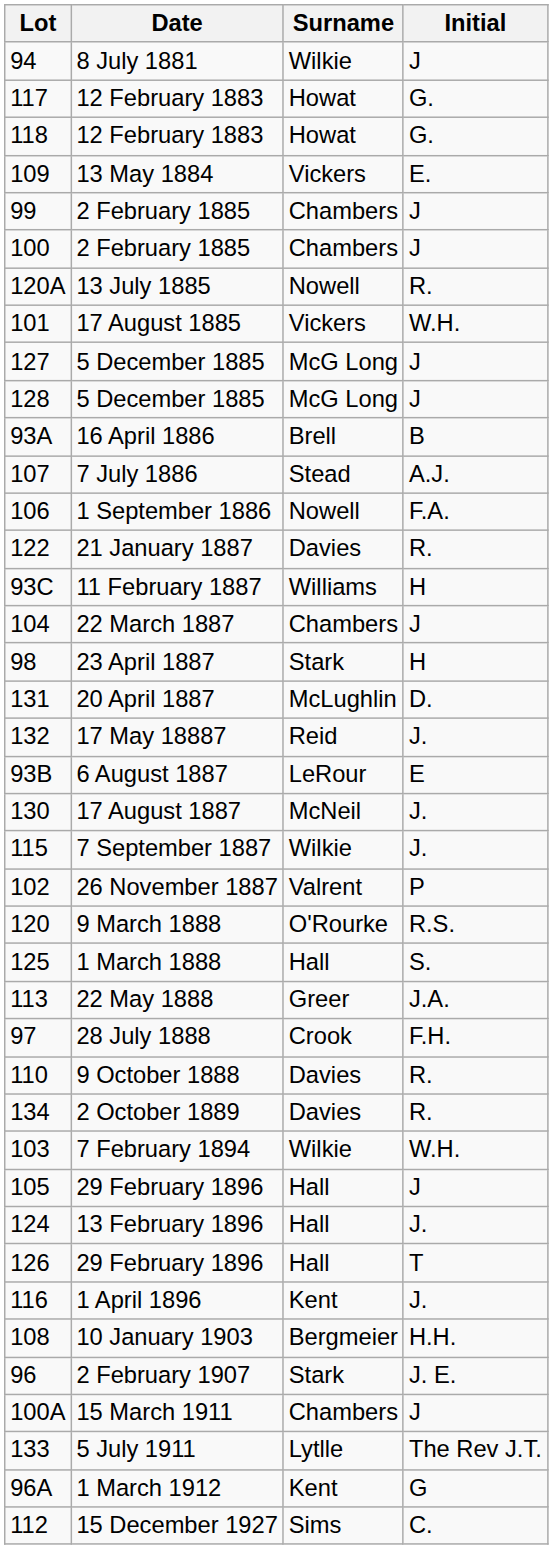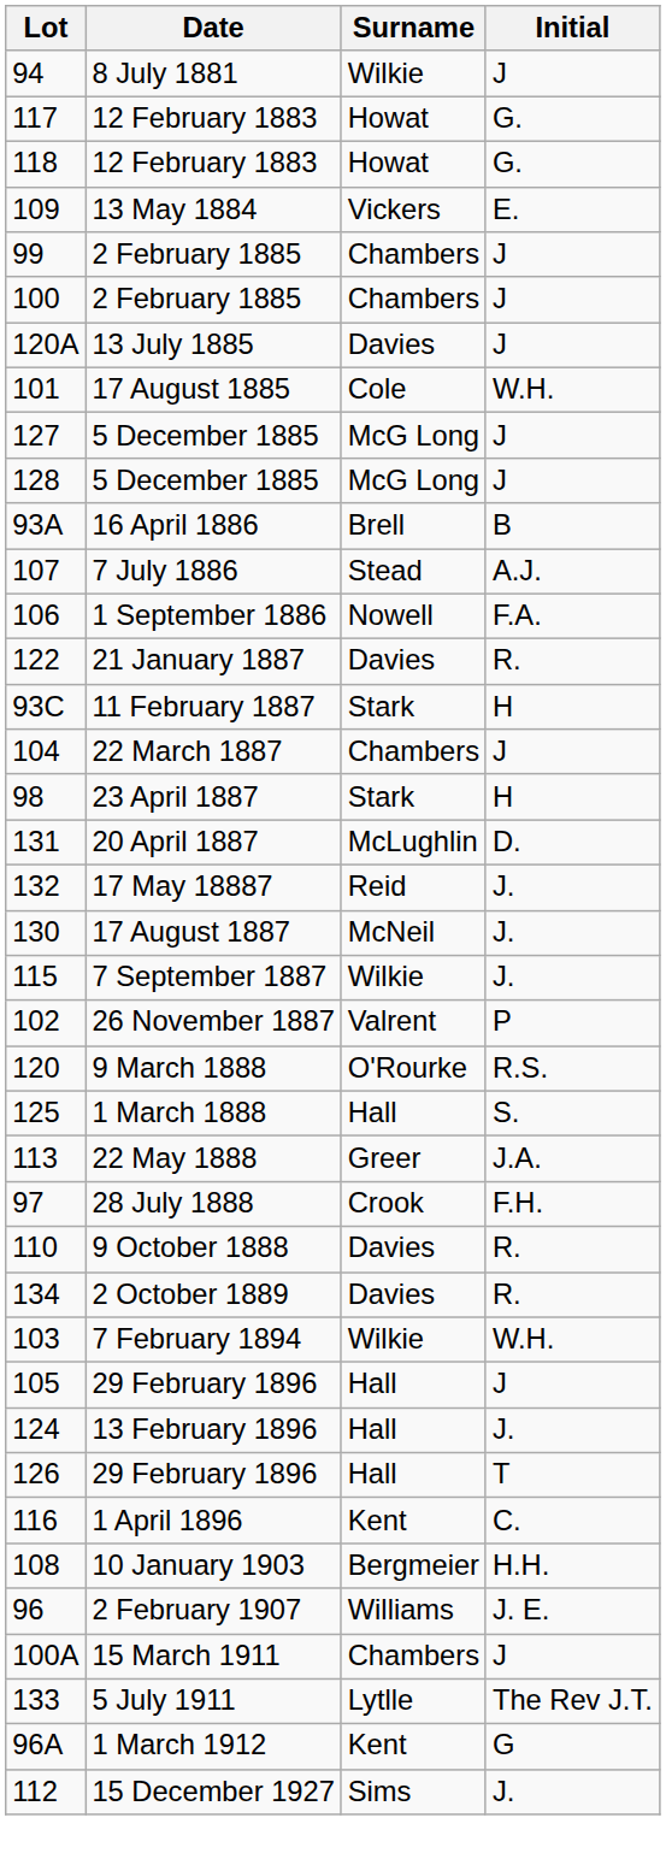13 July 1885 | Surname: Nowell -> Davies
13 July 1885 | Initial: R. -> J
17 August 1885 | Surname: Vickers -> Cole
11 February 1887 | Surname: Williams -> Stark
- row: 93B | 6 August 1887 | LeRour | E
1 April 1896 | Initial: J. -> C.
2 February 1907 | Surname: Stark -> Williams
15 December 1927 | Initial: C. -> J.
